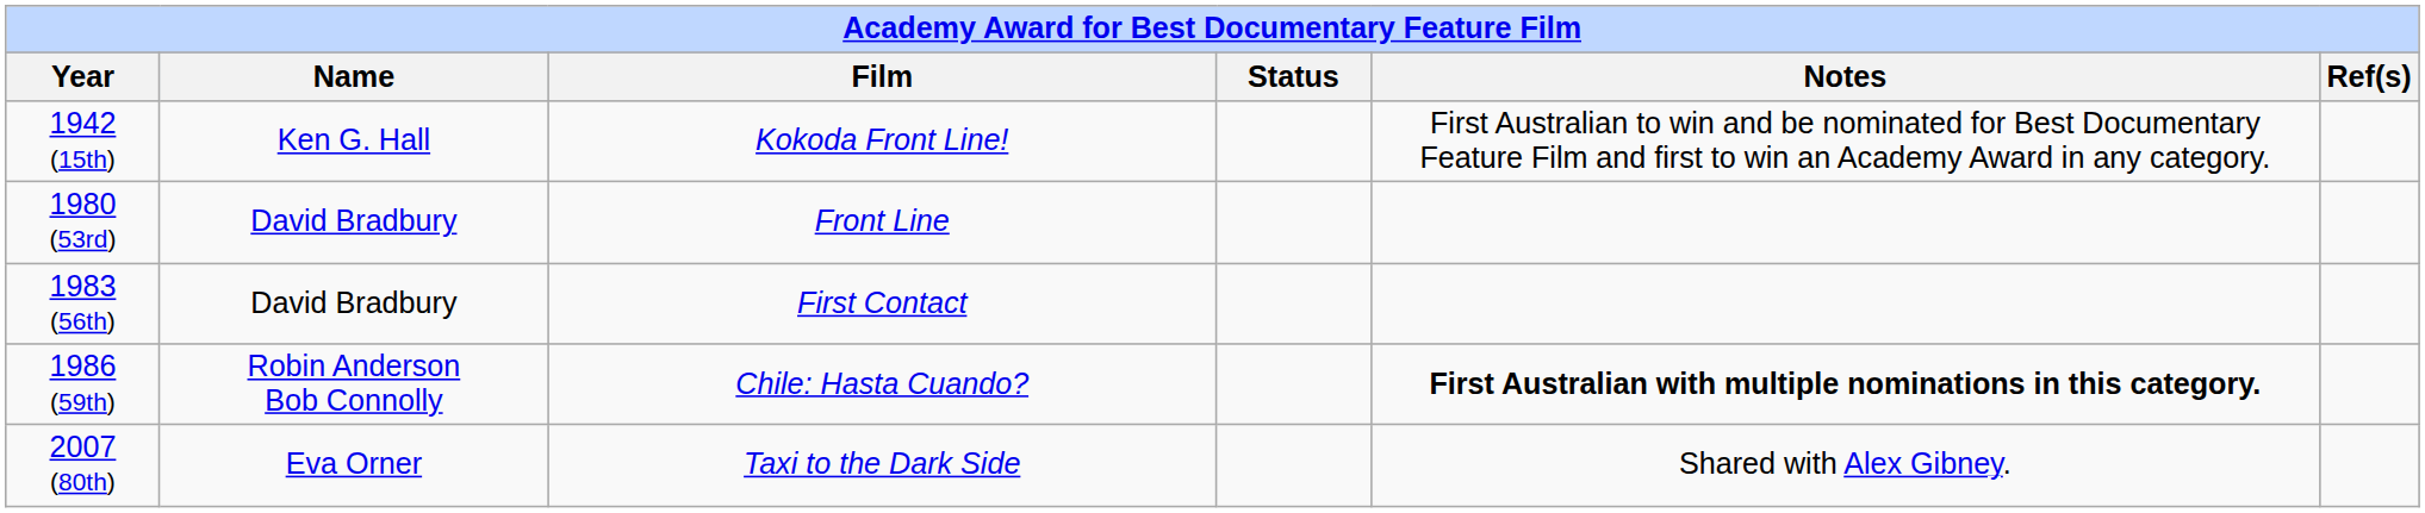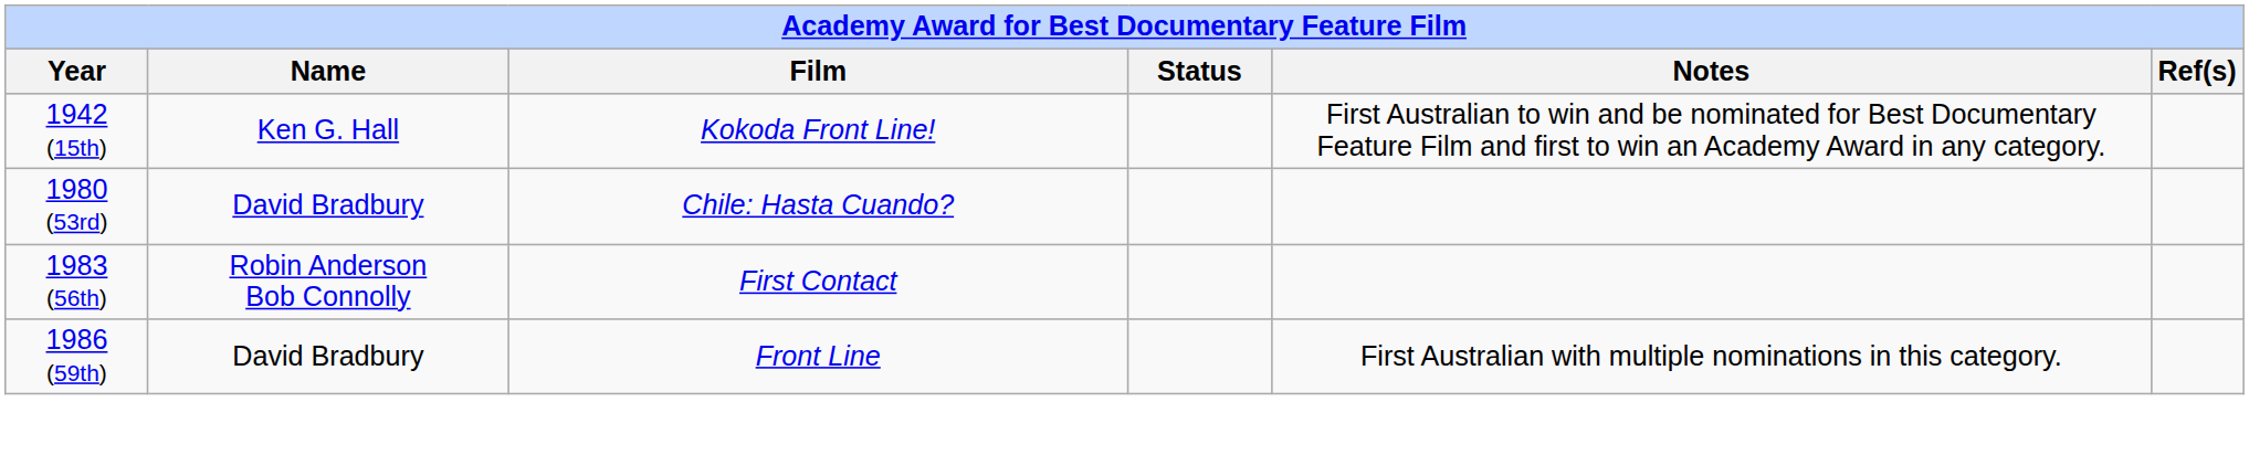1980 (53rd) | Film: Front Line -> Chile: Hasta Cuando?
1983 (56th) | Name: David Bradbury -> Robin Anderson Bob Connolly
1986 (59th) | Name: Robin Anderson Bob Connolly -> David Bradbury
1986 (59th) | Film: Chile: Hasta Cuando? -> Front Line
1986 (59th) | Notes: bold -> normal
- row: 2007 (80th) | Eva Orner | Taxi to the Dark Side | Shared with Alex Gibney.
